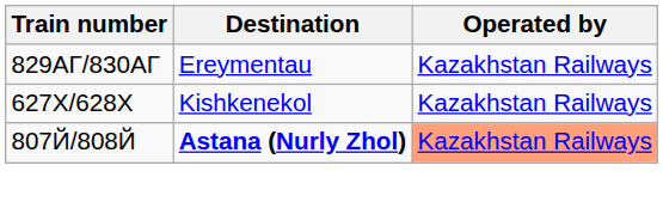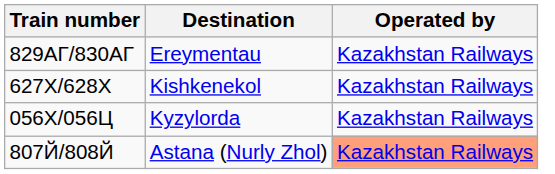+ row: 056Х/056Ц | Kyzylorda | Kazakhstan Railways
807Й/808Й | Destination: bold -> normal
